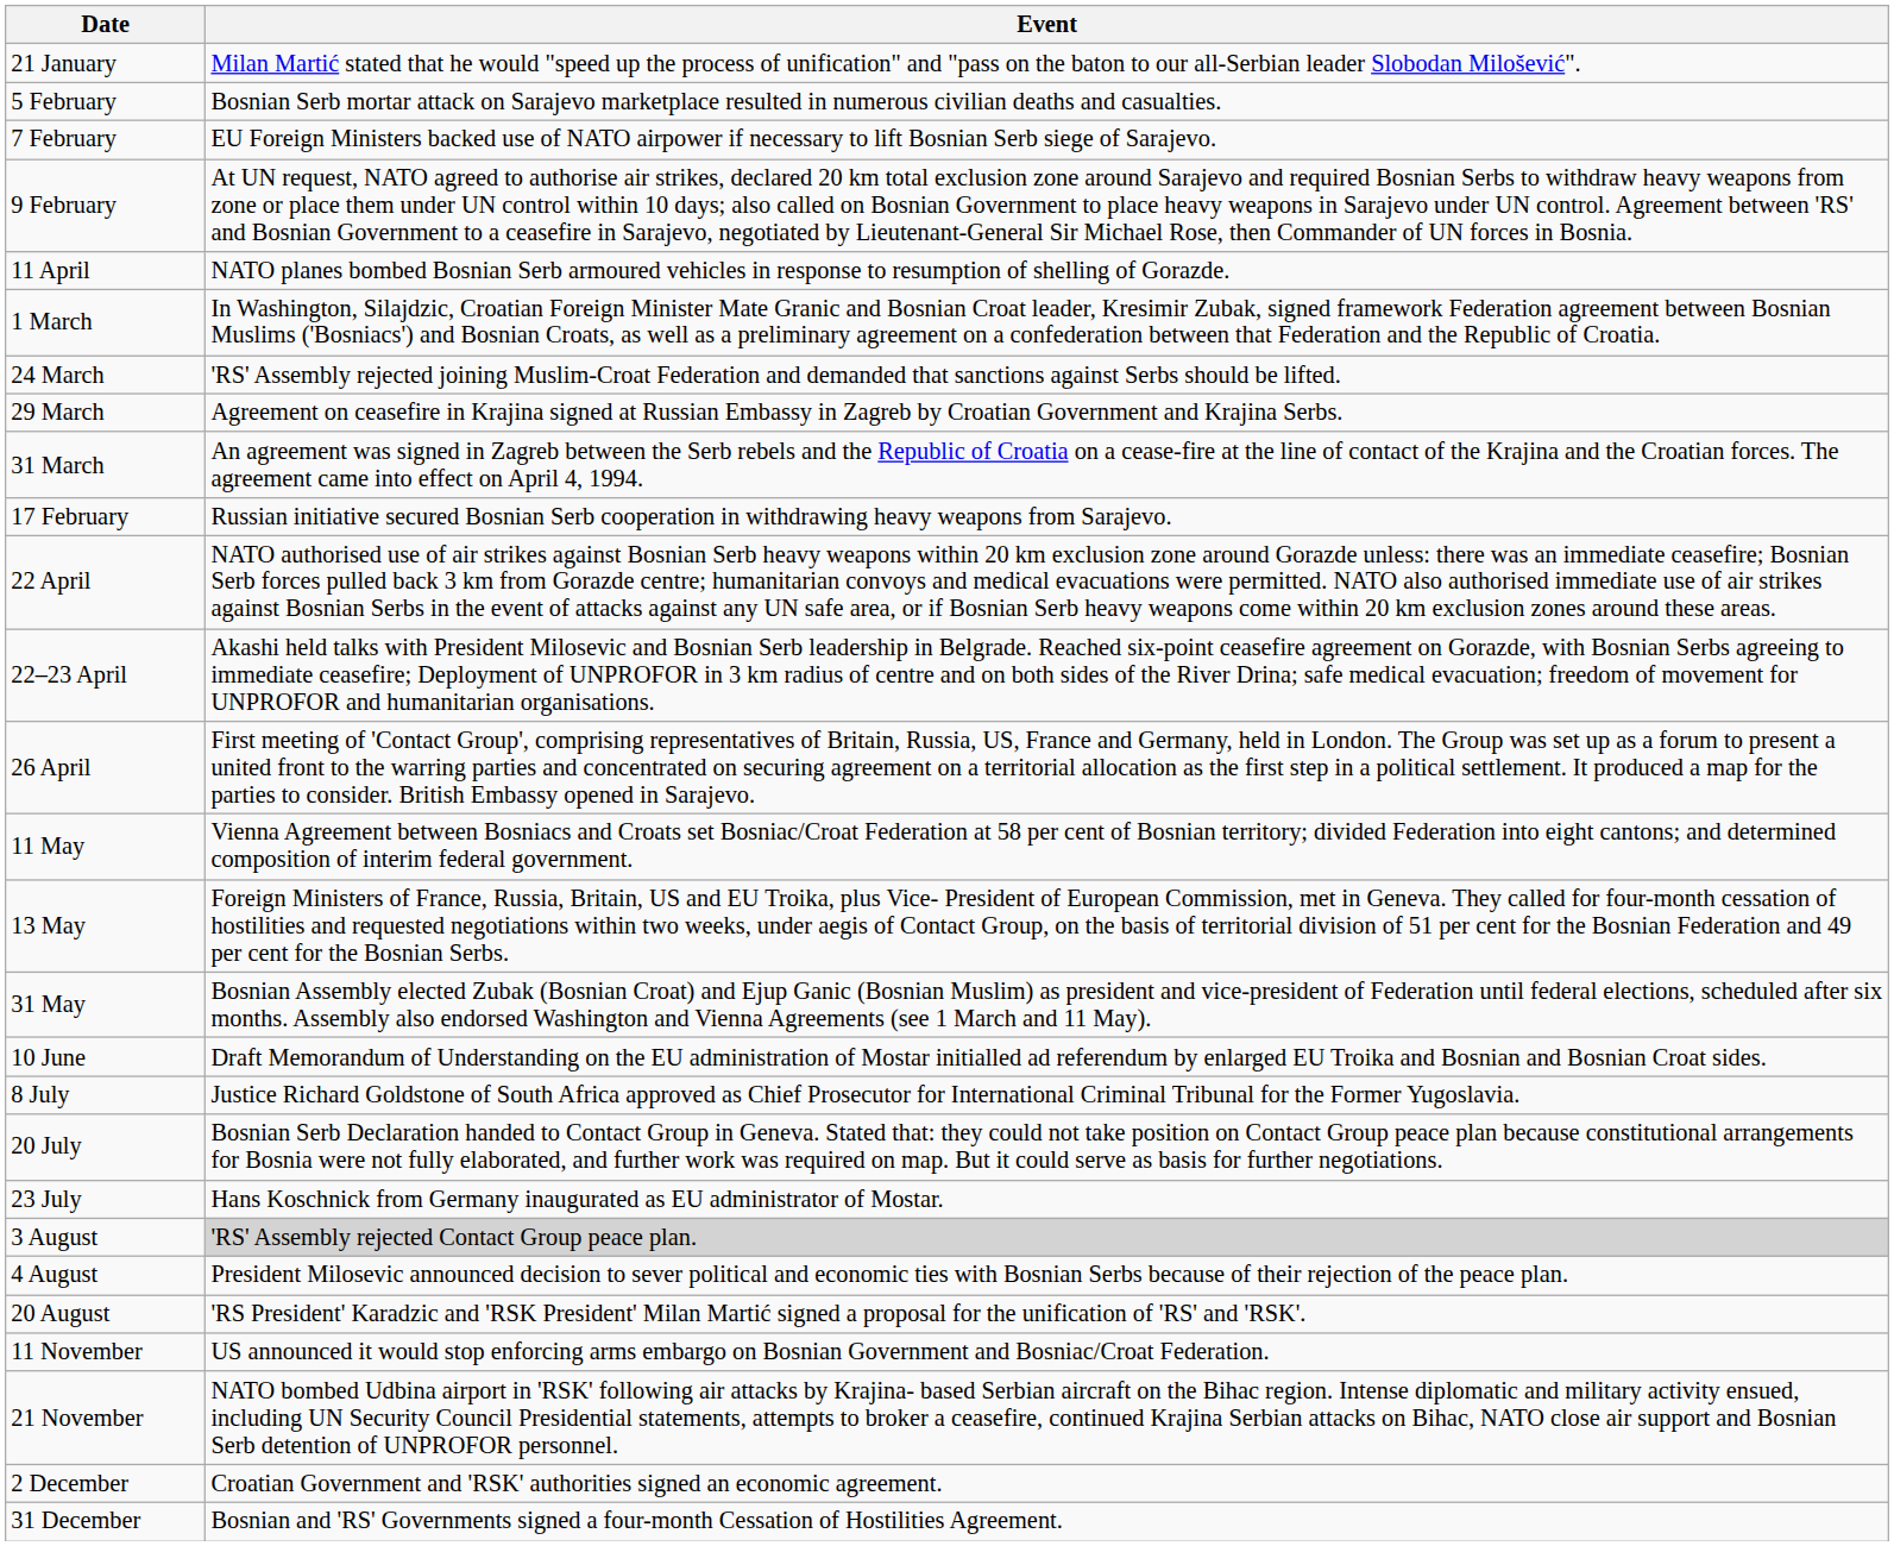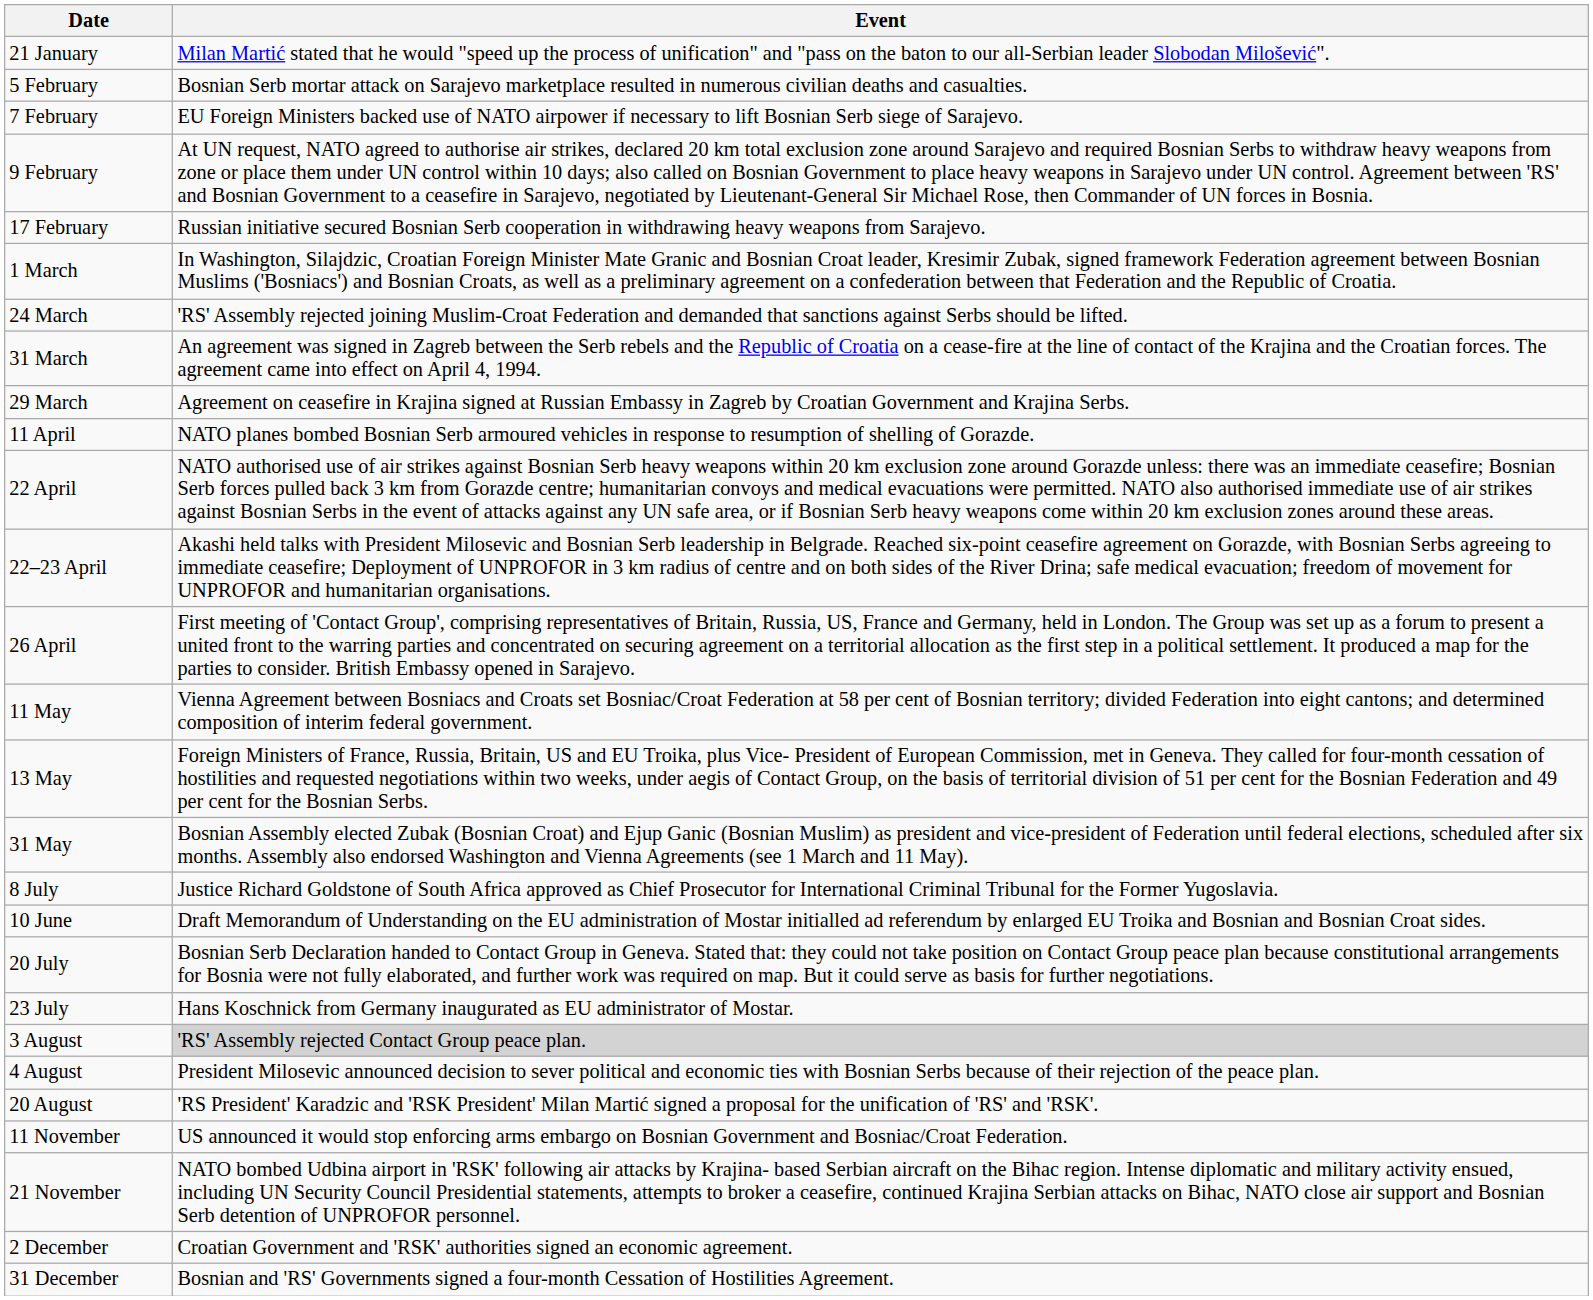rows swapped: 17 February <-> 11 April
rows swapped: 29 March <-> 31 March
rows swapped: 10 June <-> 8 July
